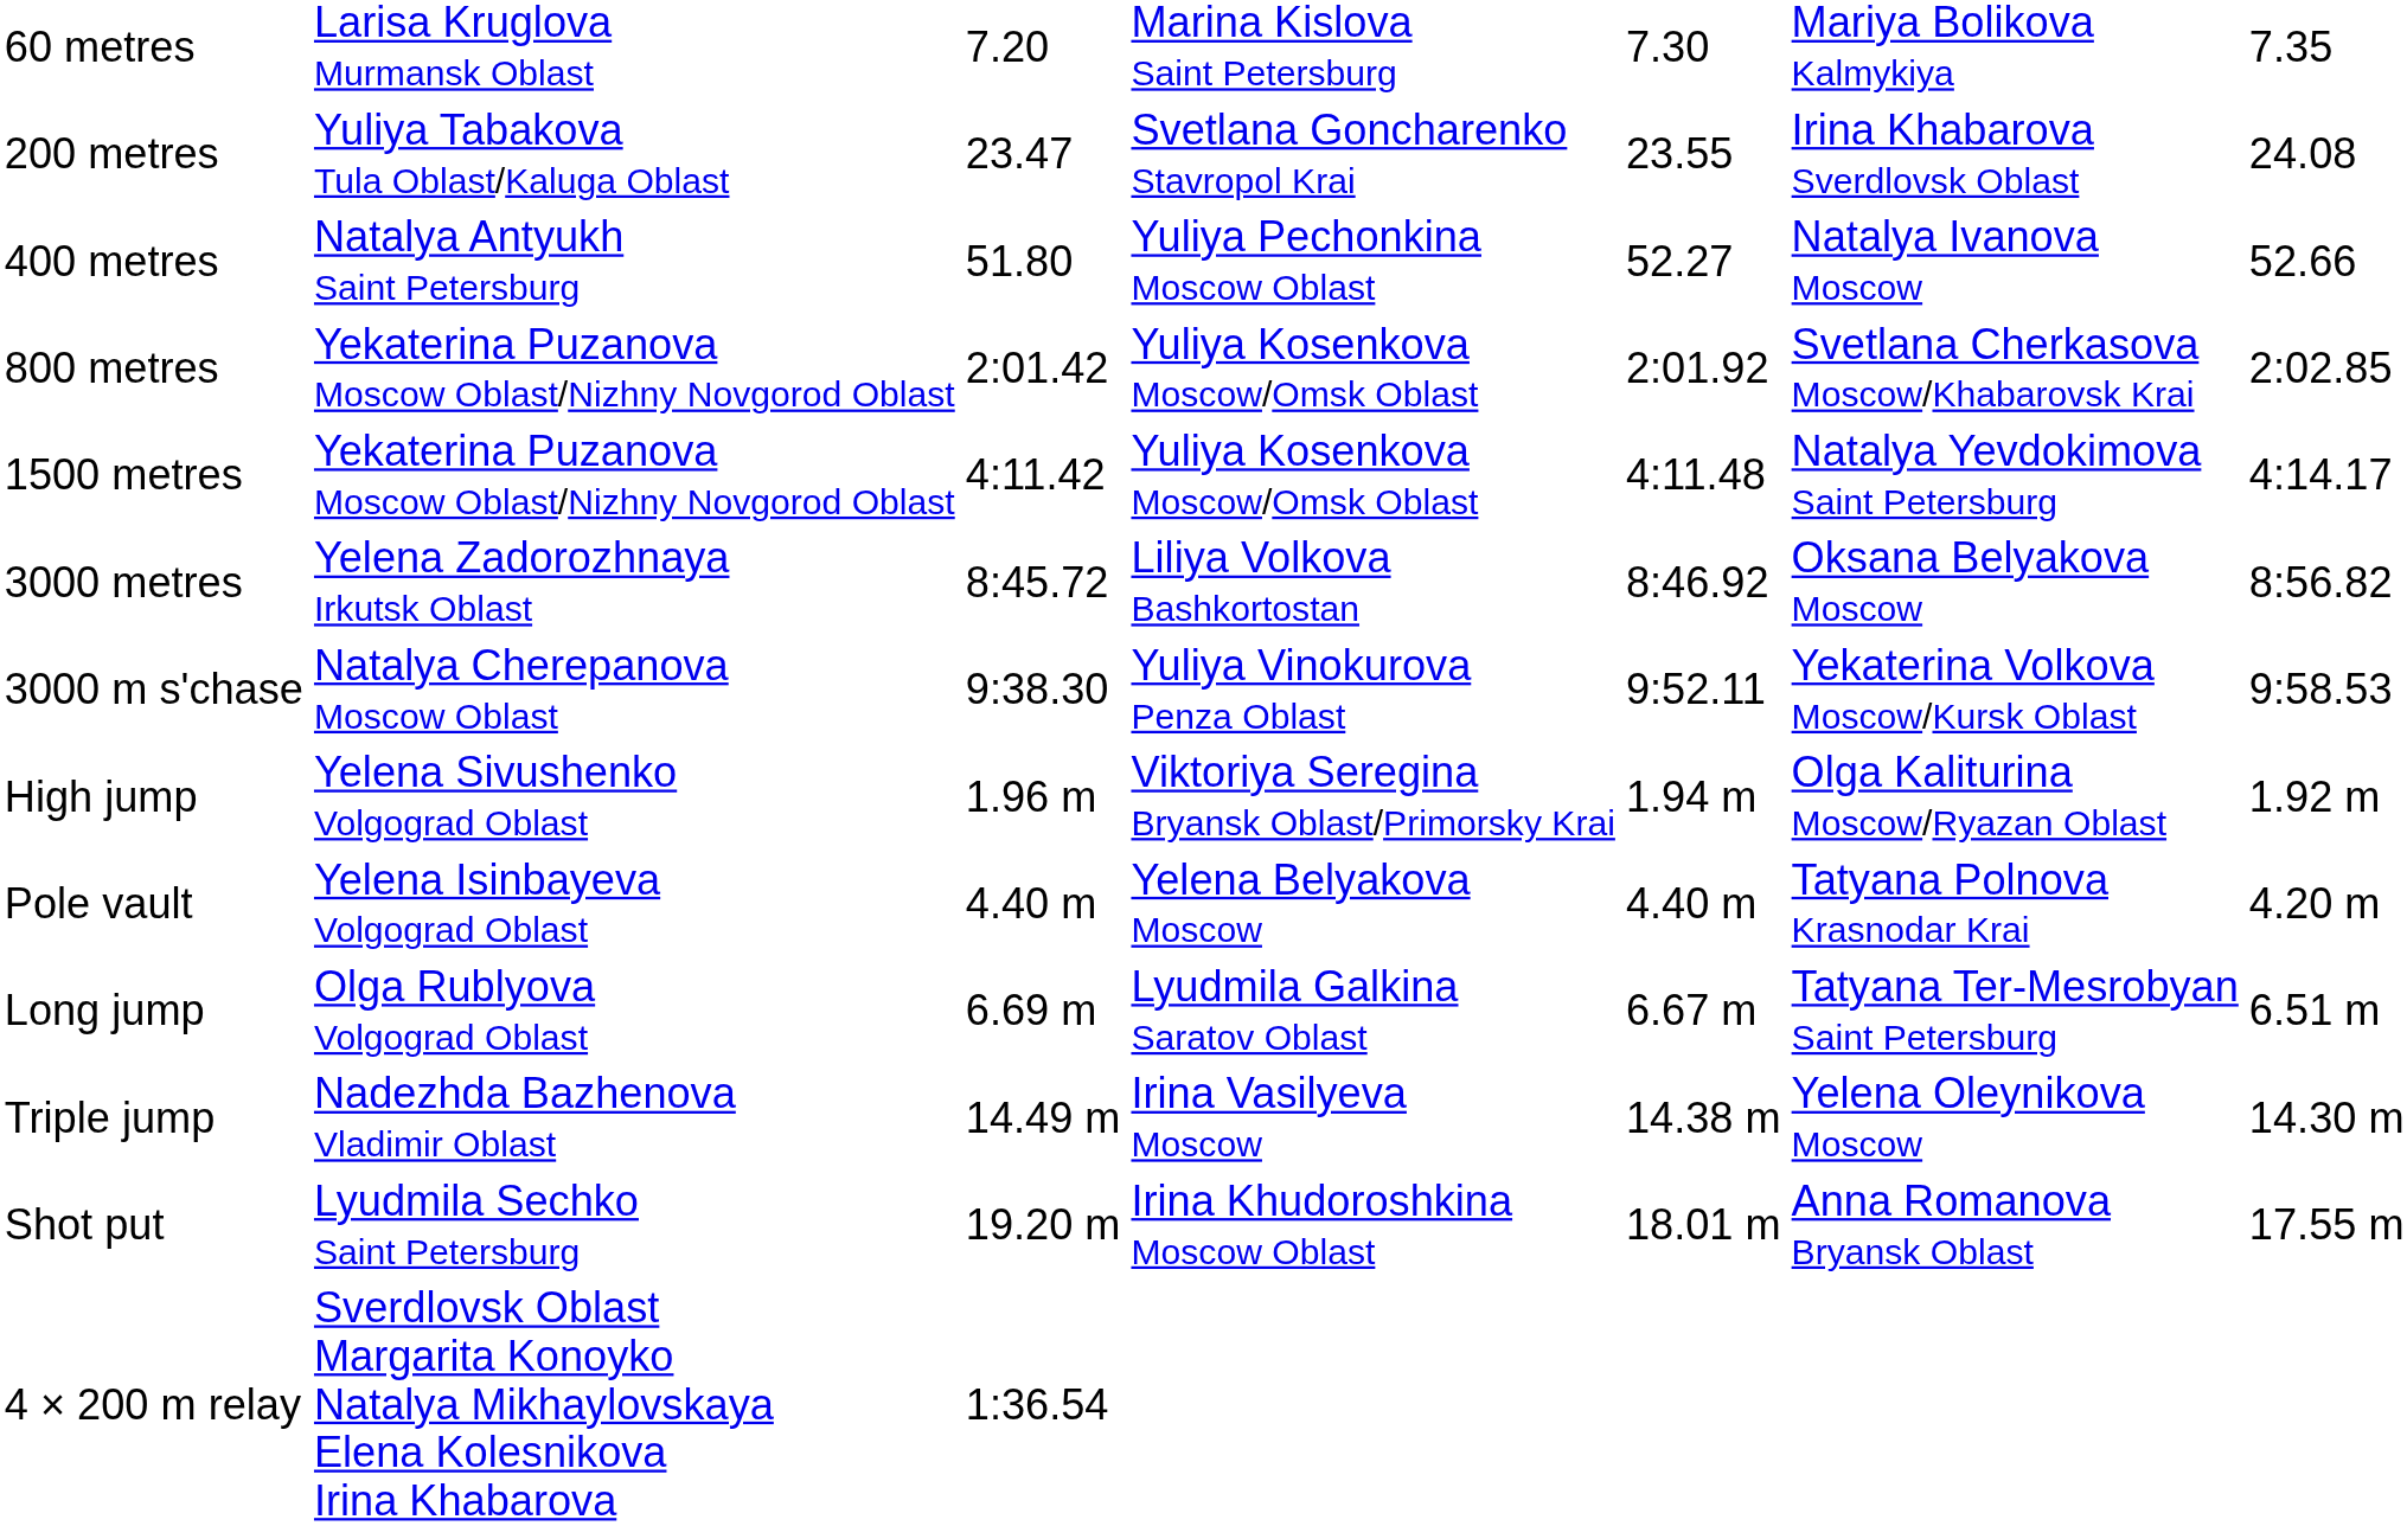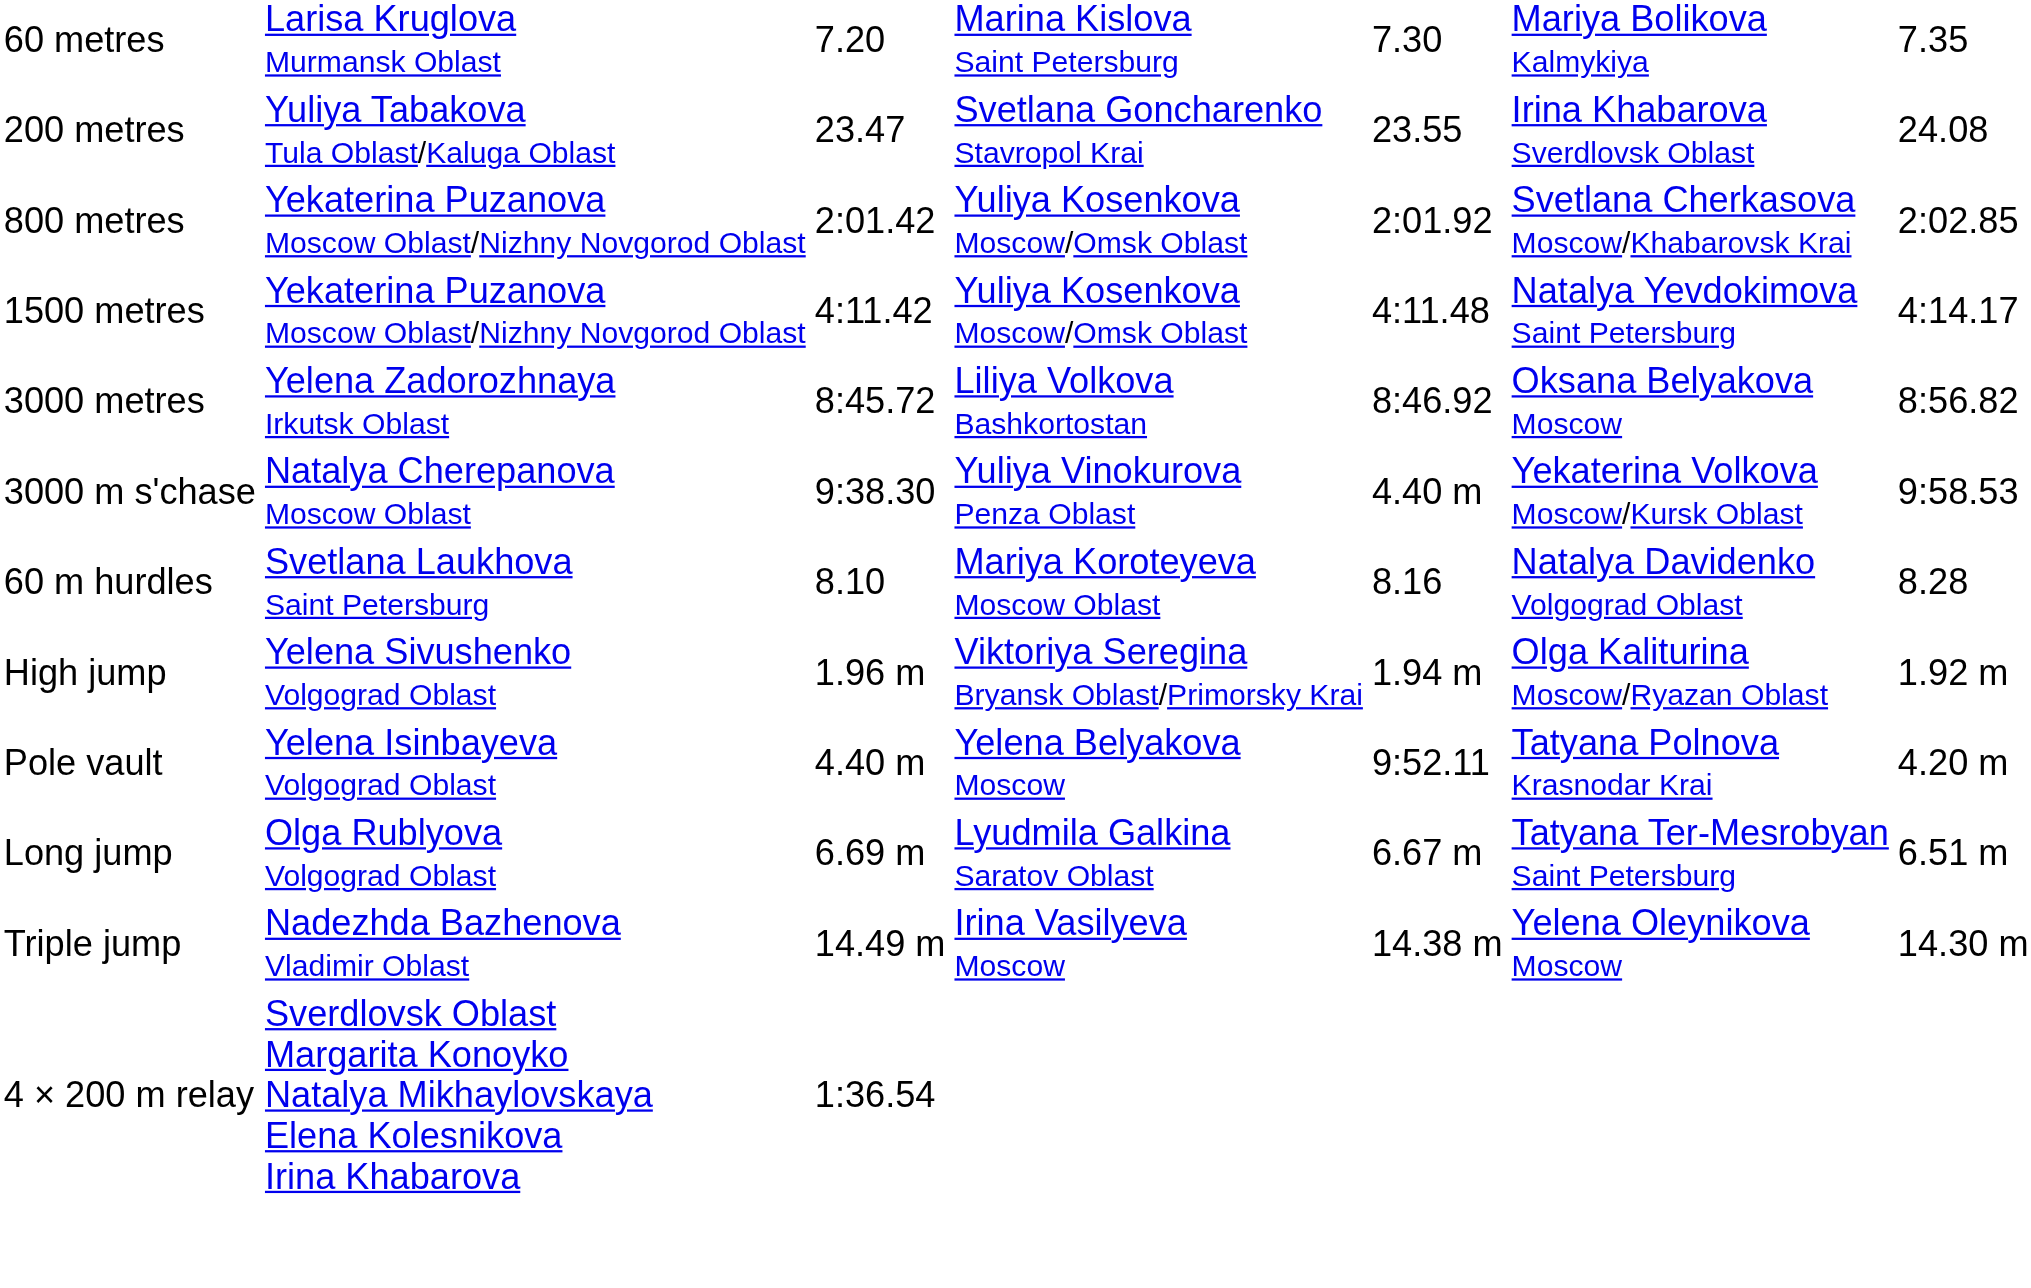- row: 400 metres | Natalya Antyukh Saint Petersburg | 51.80 | Yuliya Pechonkina Moscow Oblast | 52.27 | Natalya Ivanova Moscow | 52.66
3000 m s'chase | column 5: 9:52.11 -> 4.40 m
+ row: 60 m hurdles | Svetlana Laukhova Saint Petersburg | 8.10 | Mariya Koroteyeva Moscow Oblast | 8.16 | Natalya Davidenko Volgograd Oblast | 8.28
Pole vault | column 5: 4.40 m -> 9:52.11
- row: Shot put | Lyudmila Sechko Saint Petersburg | 19.20 m | Irina Khudoroshkina Moscow Oblast | 18.01 m | Anna Romanova Bryansk Oblast | 17.55 m
